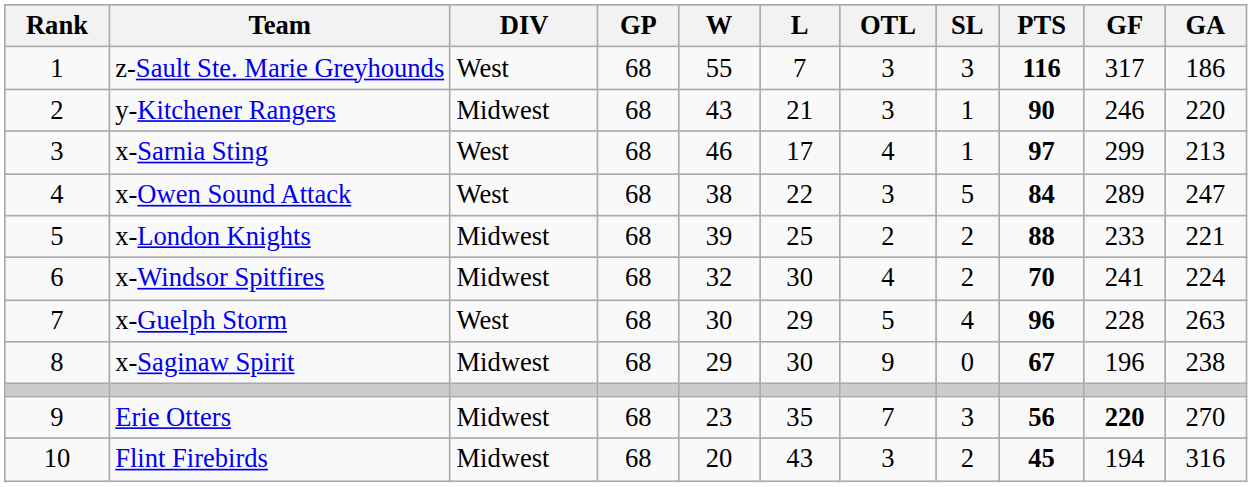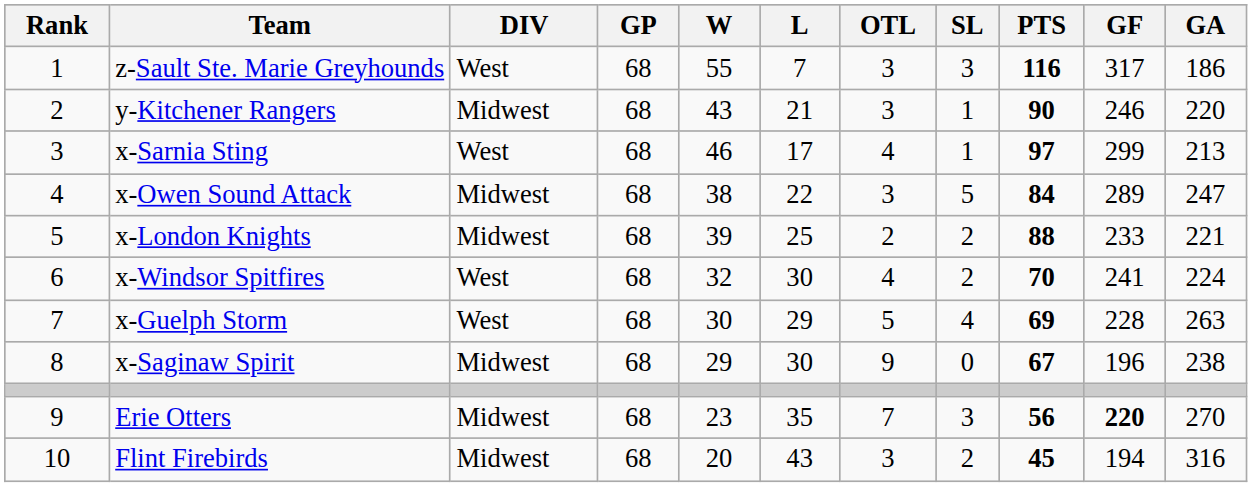x-Owen Sound Attack | DIV: West -> Midwest
x-Windsor Spitfires | DIV: Midwest -> West
x-Guelph Storm | PTS: 96 -> 69
